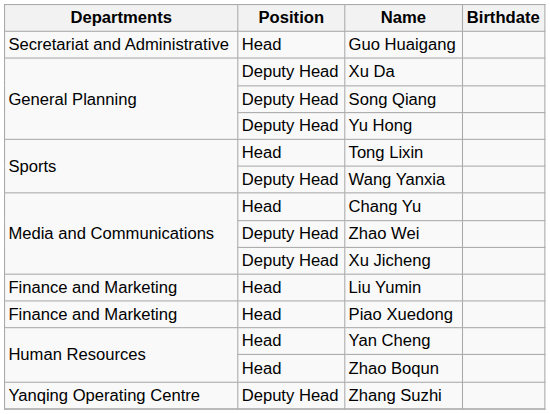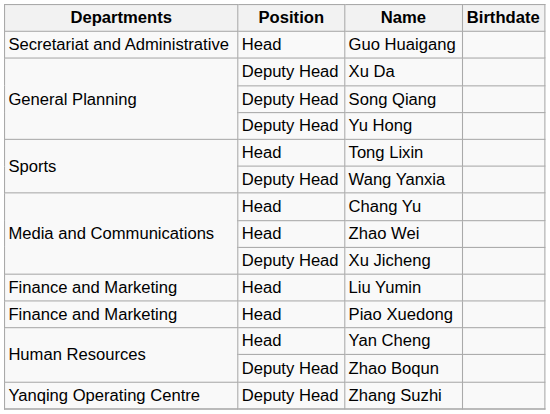Zhao Wei | Position: Deputy Head -> Head
Zhao Boqun | Position: Head -> Deputy Head
